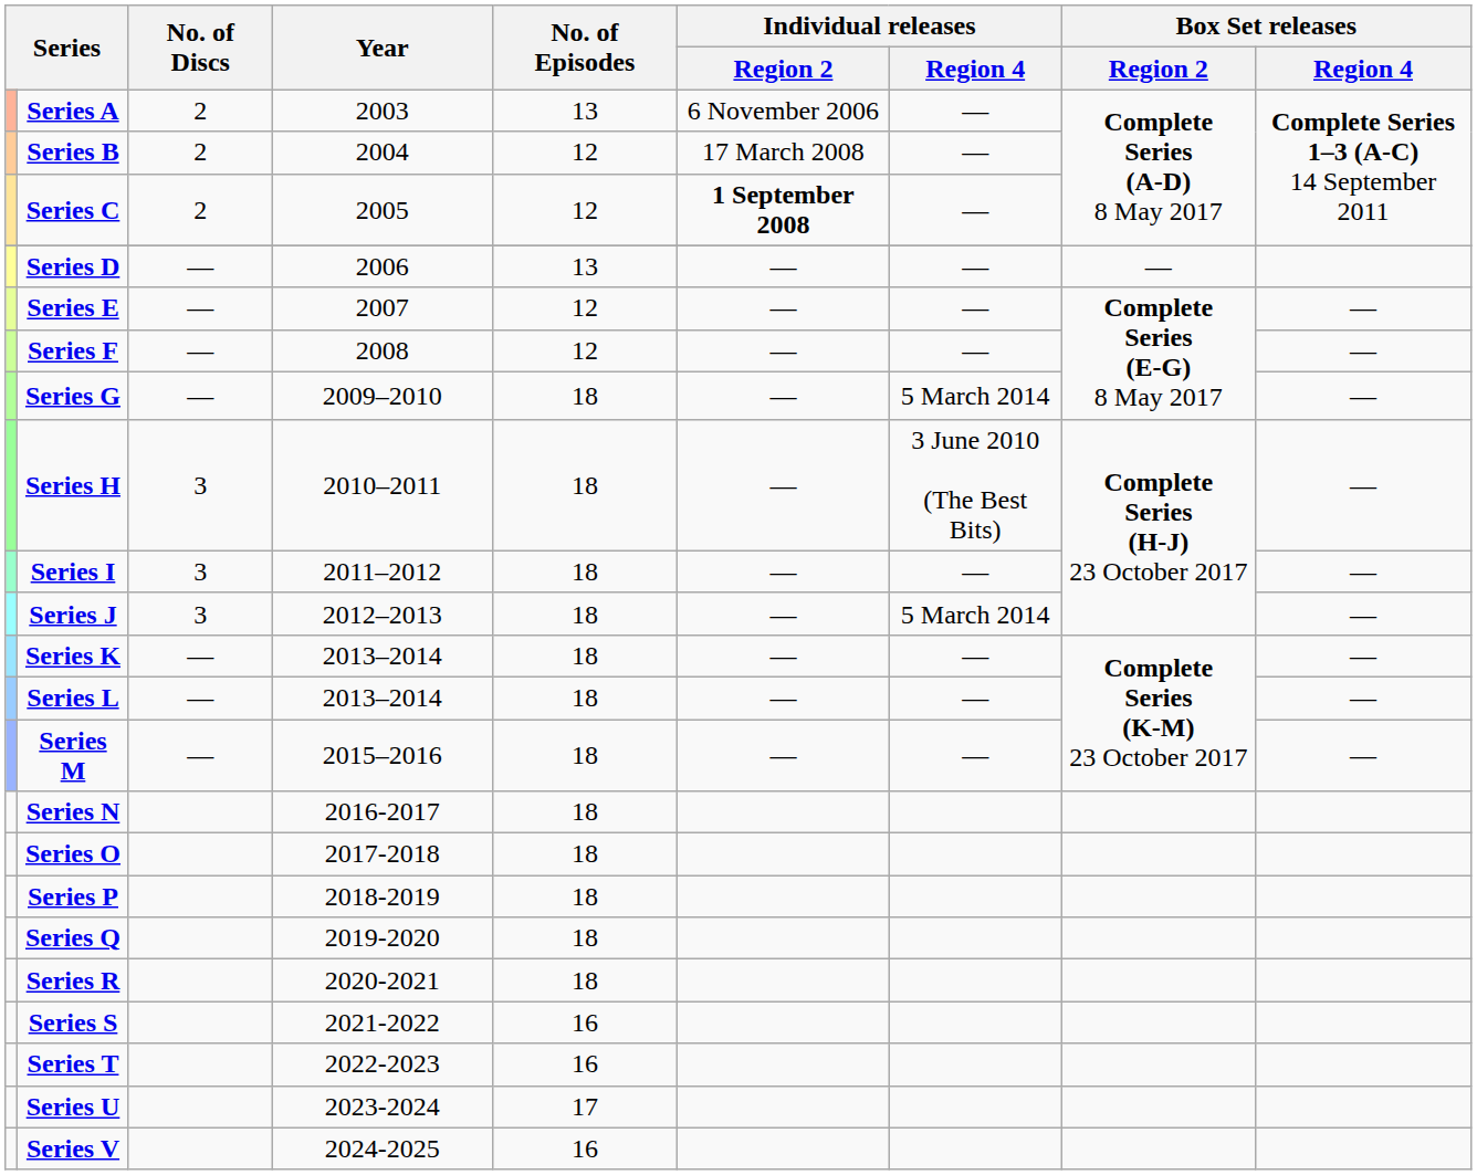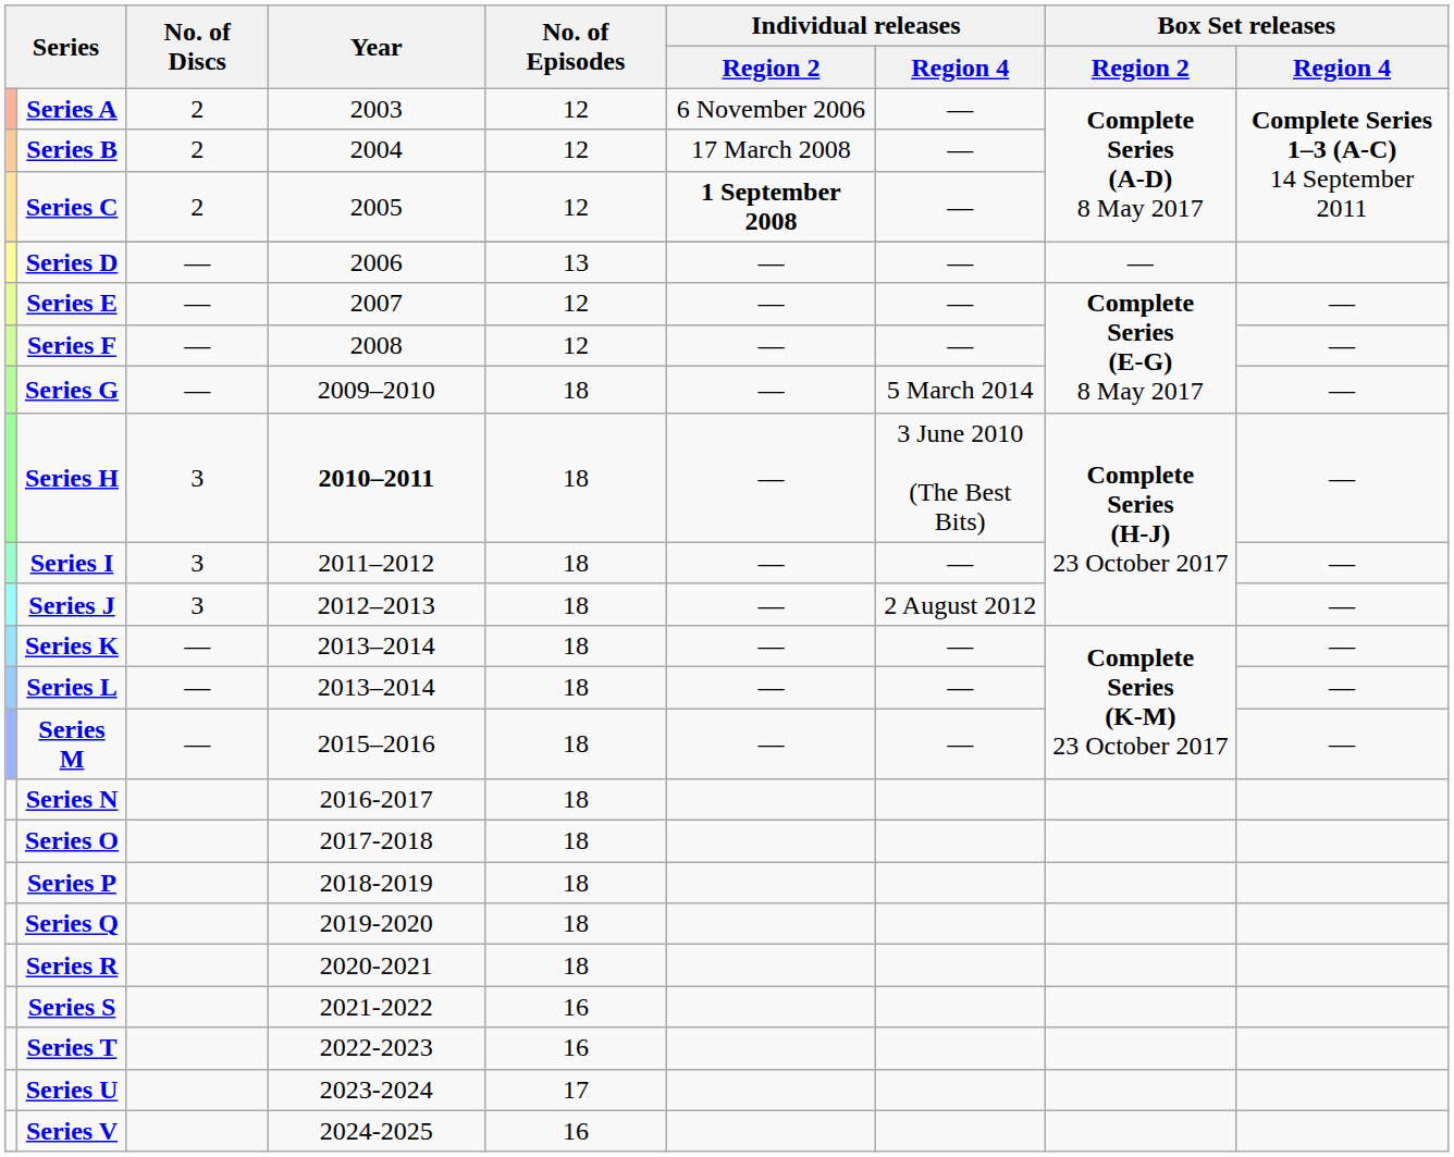Series A | No. of Episodes: 13 -> 12
Series H | Year: normal -> bold
Series J | Individual releases / Region 4: 5 March 2014 -> 2 August 2012
